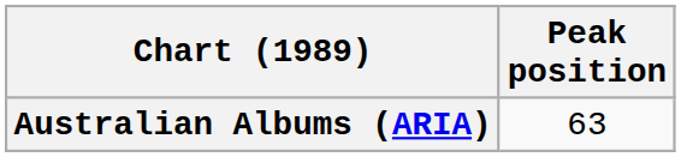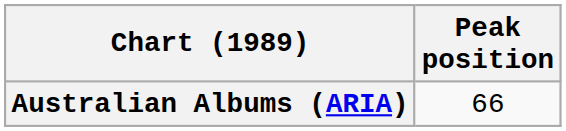Australian Albums (ARIA) | Peak position: 63 -> 66
